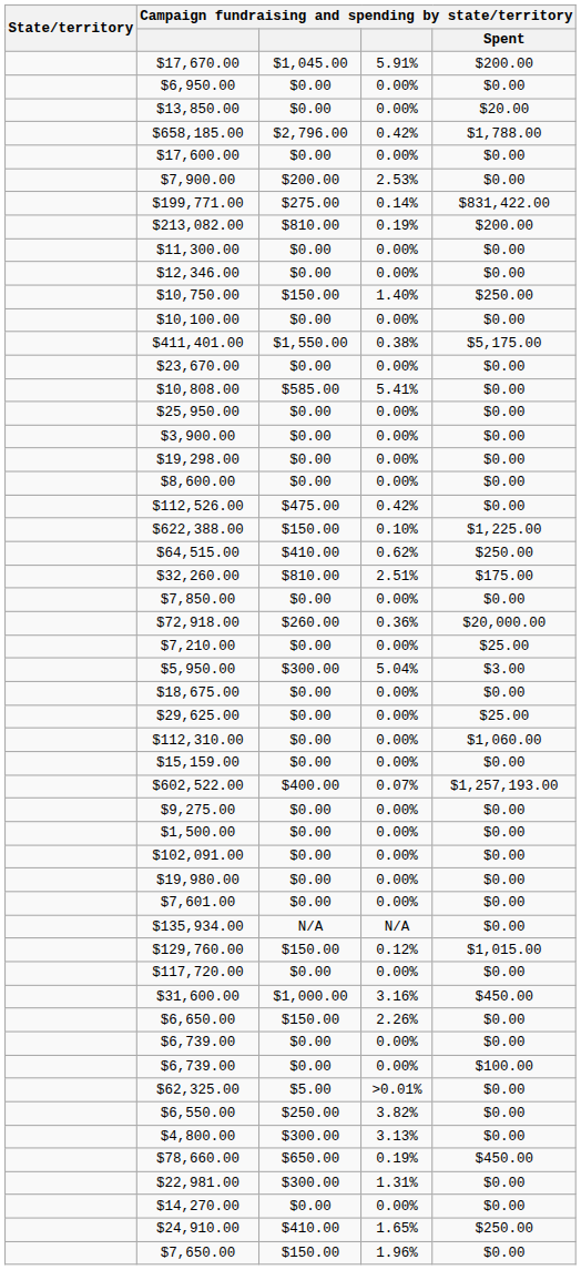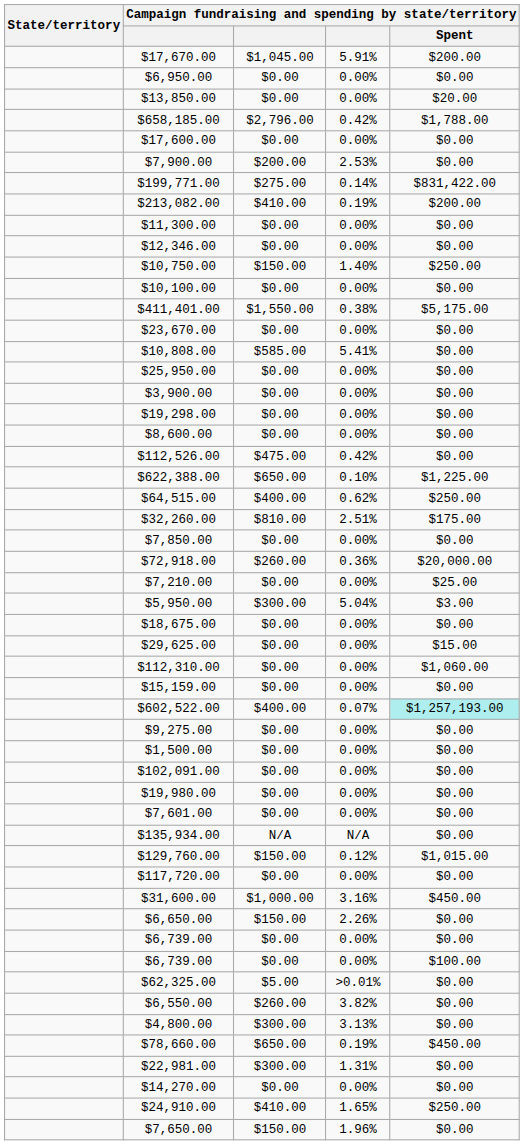$213,082.00 | column 3: $810.00 -> $410.00
$622,388.00 | column 3: $150.00 -> $650.00
$64,515.00 | column 3: $410.00 -> $400.00
$29,625.00 | Campaign fundraising and spending by state/territory / Spent: $25.00 -> $15.00
$602,522.00 | Campaign fundraising and spending by state/territory / Spent: no background -> paleturquoise background
$6,550.00 | column 3: $250.00 -> $260.00
